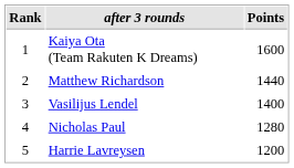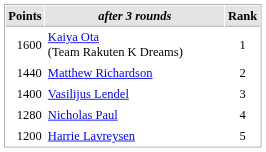columns swapped: Rank <-> Points
